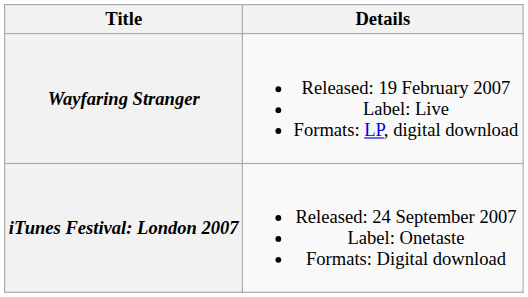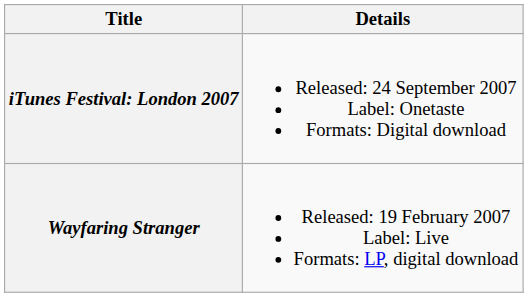rows swapped: Wayfaring Stranger <-> iTunes Festival: London 2007
